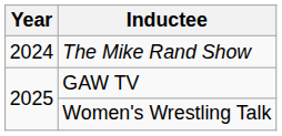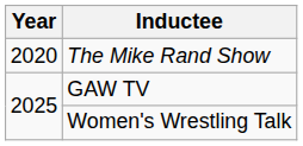The Mike Rand Show | Year: 2024 -> 2020
